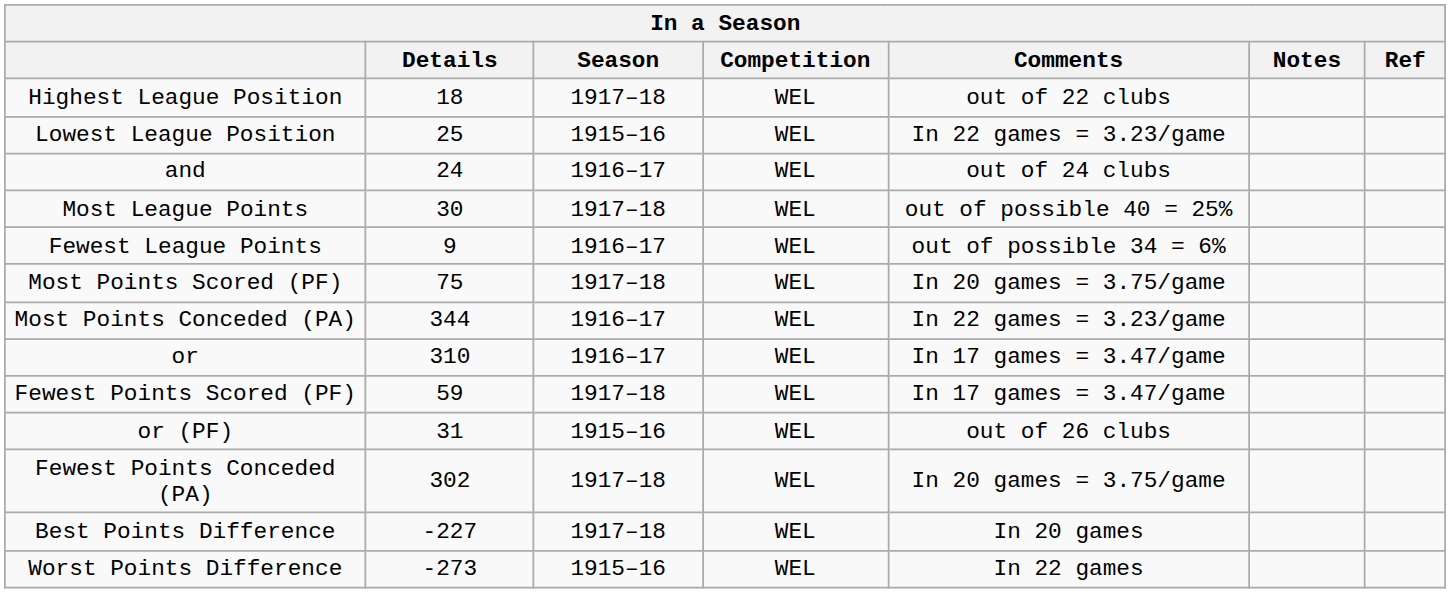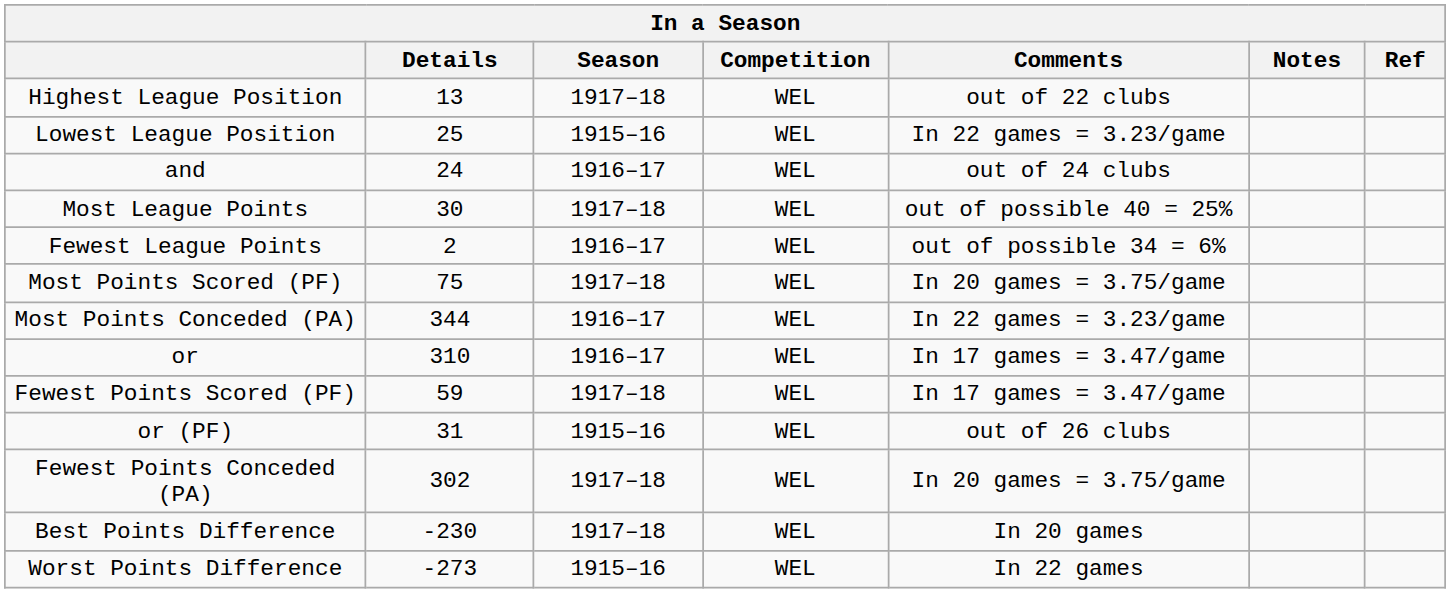Highest League Position | Details: 18 -> 13
Fewest League Points | Details: 9 -> 2
Best Points Difference | Details: -227 -> -230
